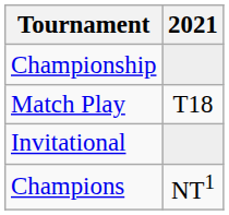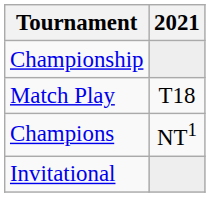rows swapped: Invitational <-> Champions
